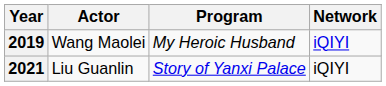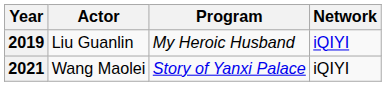2019 | Actor: Wang Maolei -> Liu Guanlin
2021 | Actor: Liu Guanlin -> Wang Maolei
